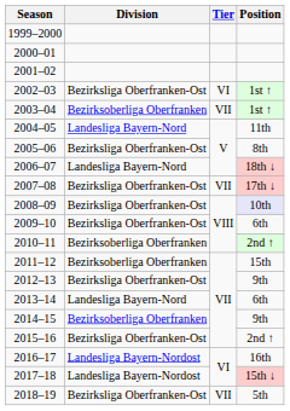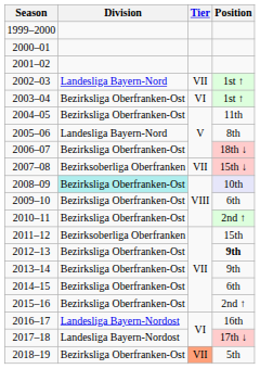2002–03 | Division: Bezirksliga Oberfranken-Ost -> Landesliga Bayern-Nord
2002–03 | Tier: VI -> VII
2003–04 | Division: Bezirksoberliga Oberfranken -> Bezirksliga Oberfranken-Ost
2003–04 | Tier: VII -> VI
2004–05 | Division: Landesliga Bayern-Nord -> Bezirksliga Oberfranken-Ost
2005–06 | Division: Bezirksliga Oberfranken-Ost -> Landesliga Bayern-Nord
2006–07 | Division: Landesliga Bayern-Nord -> Bezirksliga Oberfranken-Ost
2007–08 | Division: Bezirksliga Oberfranken-Ost -> Bezirksoberliga Oberfranken
2007–08 | Position: 17th ↓ -> 15th ↓
2008–09 | Division: no background -> paleturquoise background
2010–11 | Division: Bezirksoberliga Oberfranken -> Bezirksliga Oberfranken-Ost
2012–13 | Position: normal -> bold
2013–14 | Division: Landesliga Bayern-Nord -> Bezirksliga Oberfranken-Ost
2013–14 | Position: 6th -> 9th
2014–15 | Division: Bezirksoberliga Oberfranken -> Bezirksliga Oberfranken-Ost
2014–15 | Position: 9th -> 6th
2017–18 | Position: 15th ↓ -> 17th ↓
2018–19 | Tier: no background -> lightsalmon background
